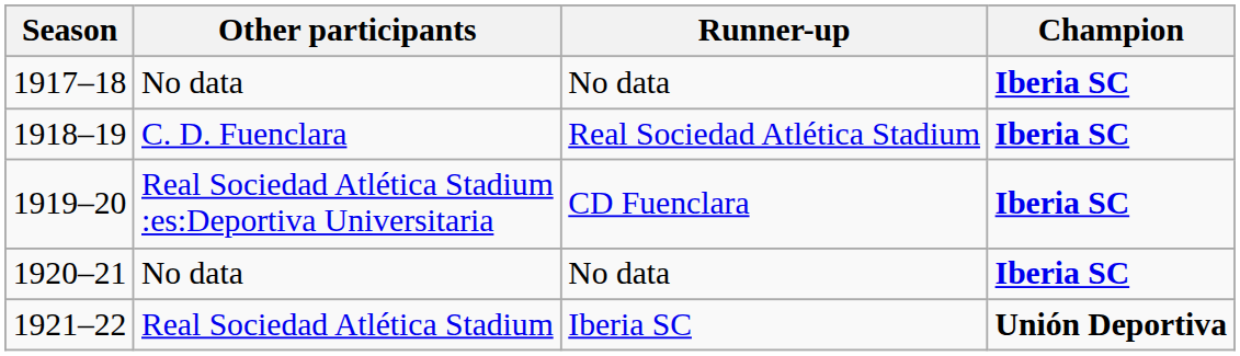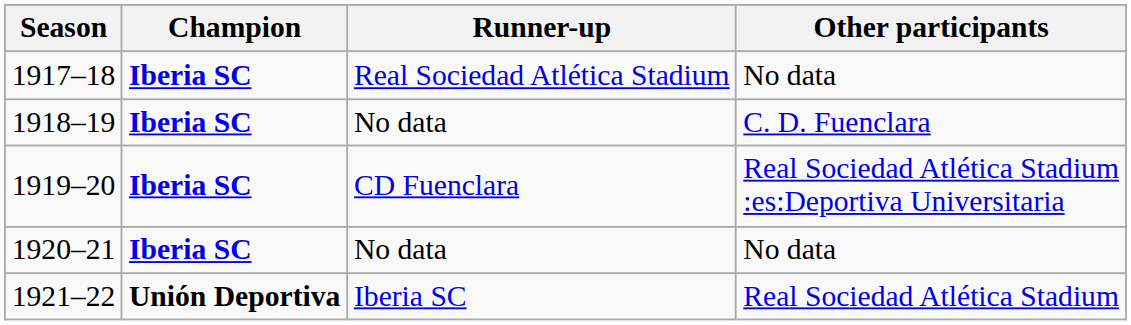columns swapped: Champion <-> Other participants
1917–18 | Runner-up: No data -> Real Sociedad Atlética Stadium
1918–19 | Runner-up: Real Sociedad Atlética Stadium -> No data
